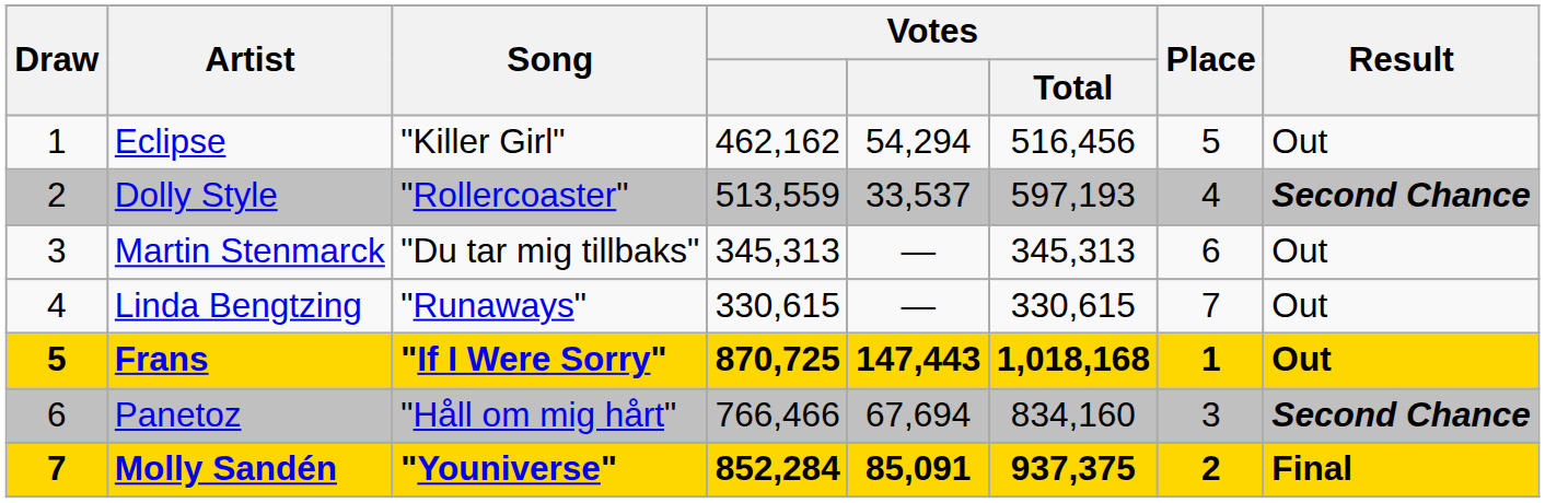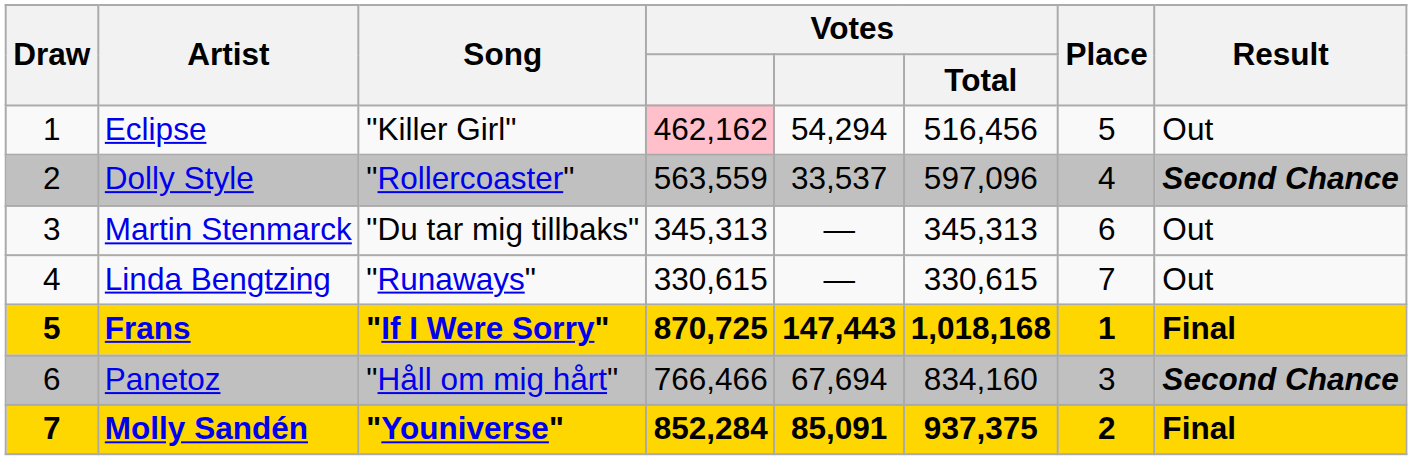Eclipse | column 4: no background -> pink background
Dolly Style | column 4: 513,559 -> 563,559
Dolly Style | Votes / Total: 597,193 -> 597,096
Frans | Result: Out -> Final
